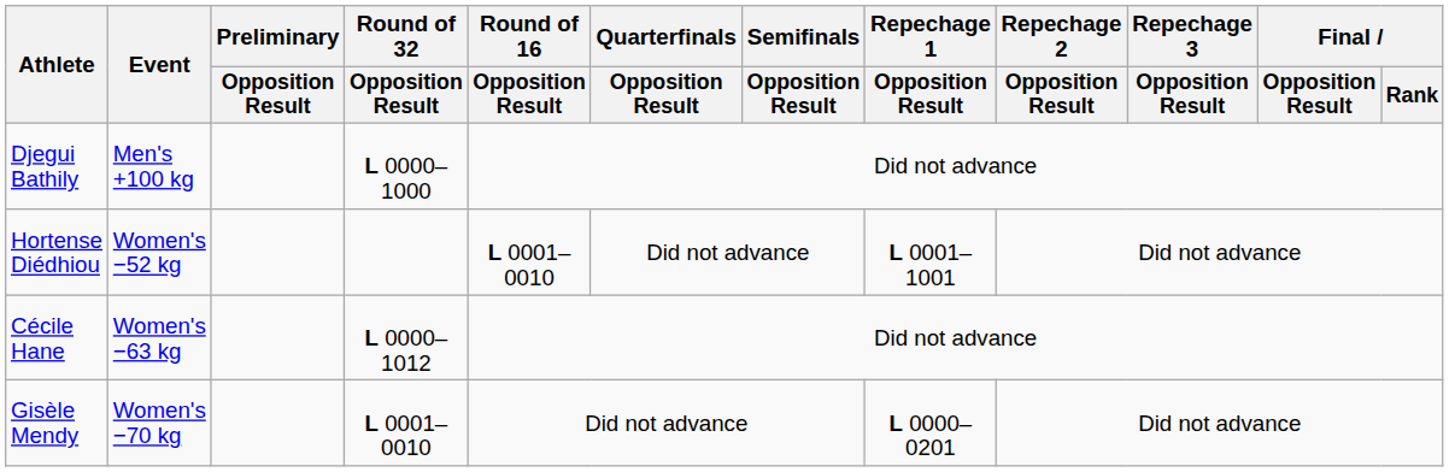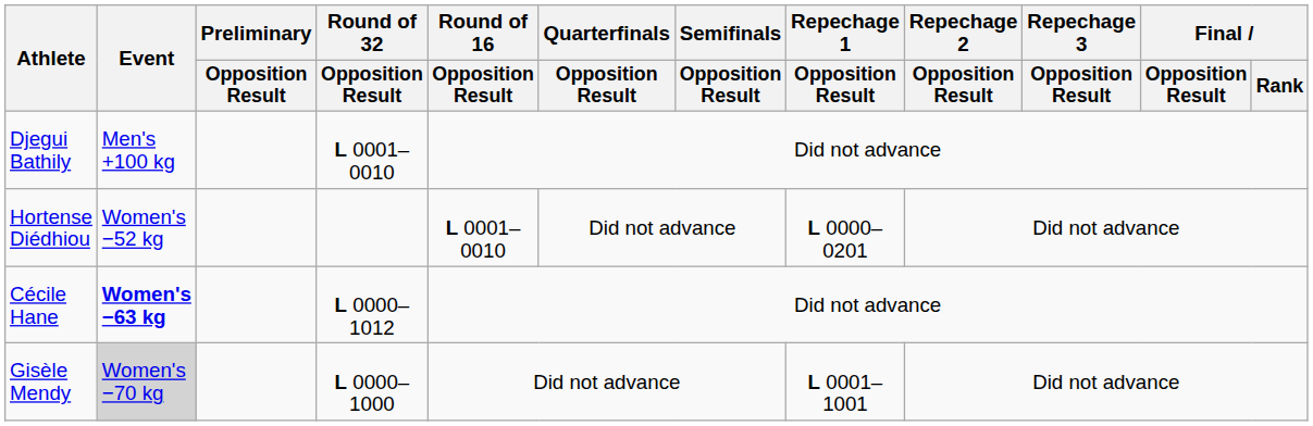Djegui Bathily | Round of 32 / Opposition Result: L 0000–1000 -> L 0001–0010
Hortense Diédhiou | Repechage 1 / Opposition Result: L 0001–1001 -> L 0000–0201
Cécile Hane | Event: normal -> bold
Gisèle Mendy | Event: no background -> lightgrey background
Gisèle Mendy | Round of 32 / Opposition Result: L 0001–0010 -> L 0000–1000
Gisèle Mendy | Repechage 1 / Opposition Result: L 0000–0201 -> L 0001–1001
